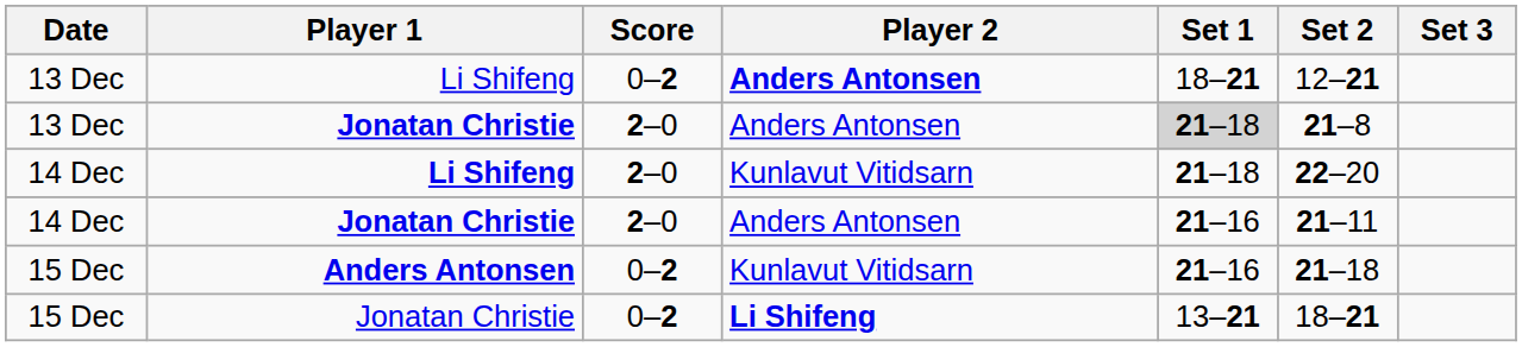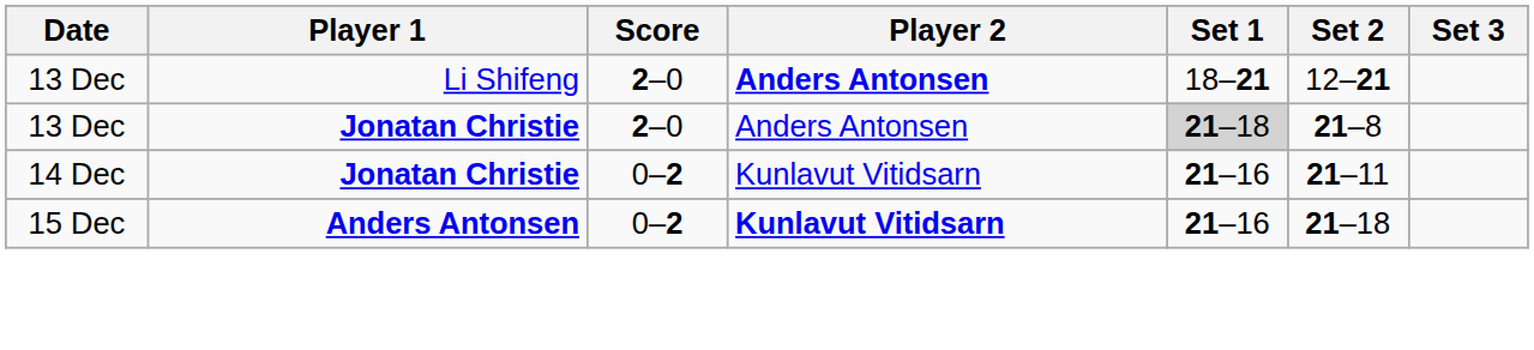13 Dec / Li Shifeng | Score: 0–2 -> 2–0
- row: 14 Dec | Li Shifeng | 2–0 | Kunlavut Vitidsarn | 21–18 | 22–20
14 Dec / Jonatan Christie | Score: 2–0 -> 0–2
14 Dec / Jonatan Christie | Player 2: Anders Antonsen -> Kunlavut Vitidsarn
15 Dec / Anders Antonsen | Player 2: normal -> bold
- row: 15 Dec | Jonatan Christie | 0–2 | Li Shifeng | 13–21 | 18–21
